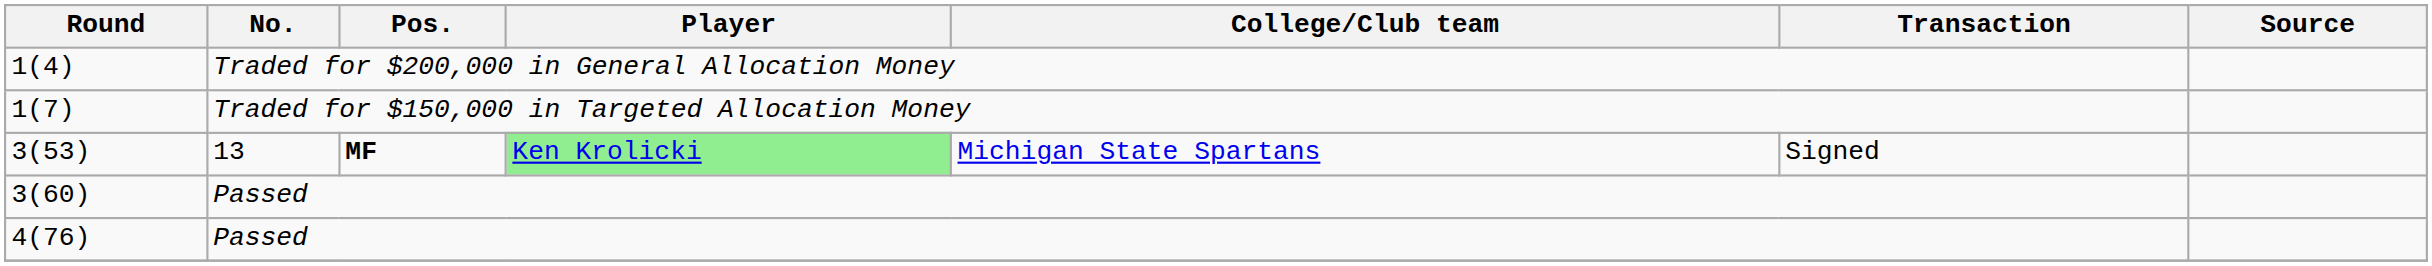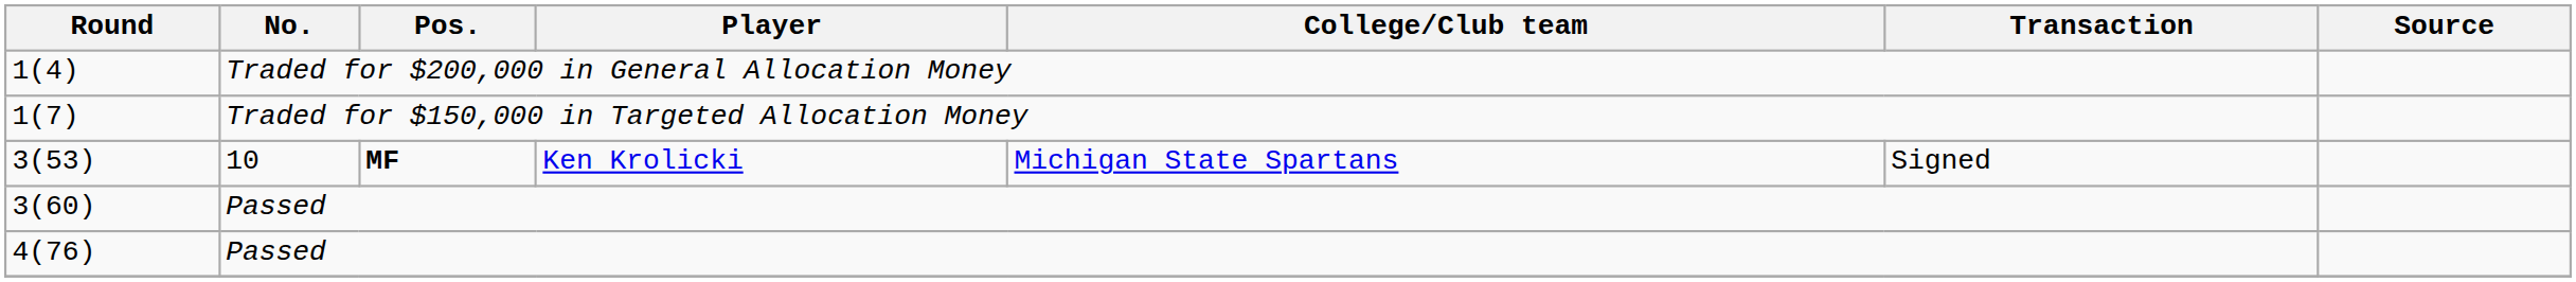3(53) | No.: 13 -> 10
3(53) | Player: lightgreen background -> no background
